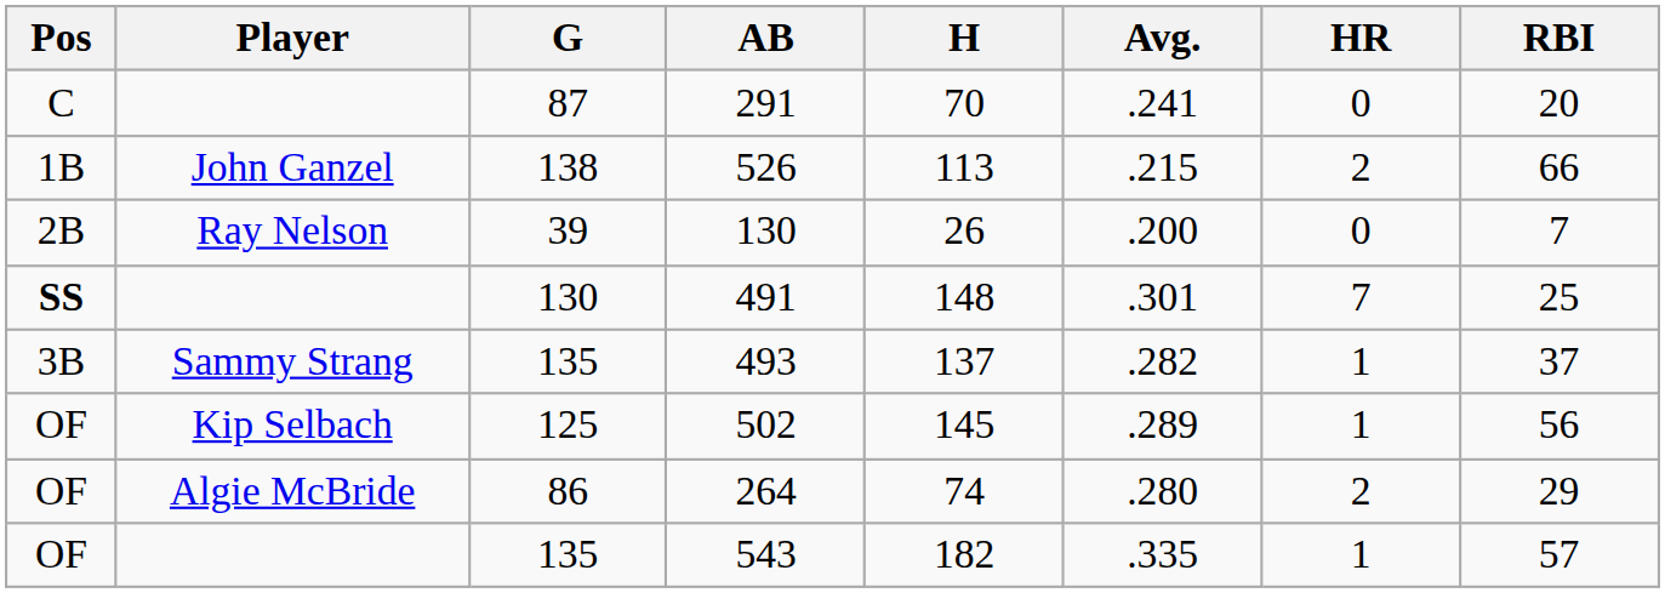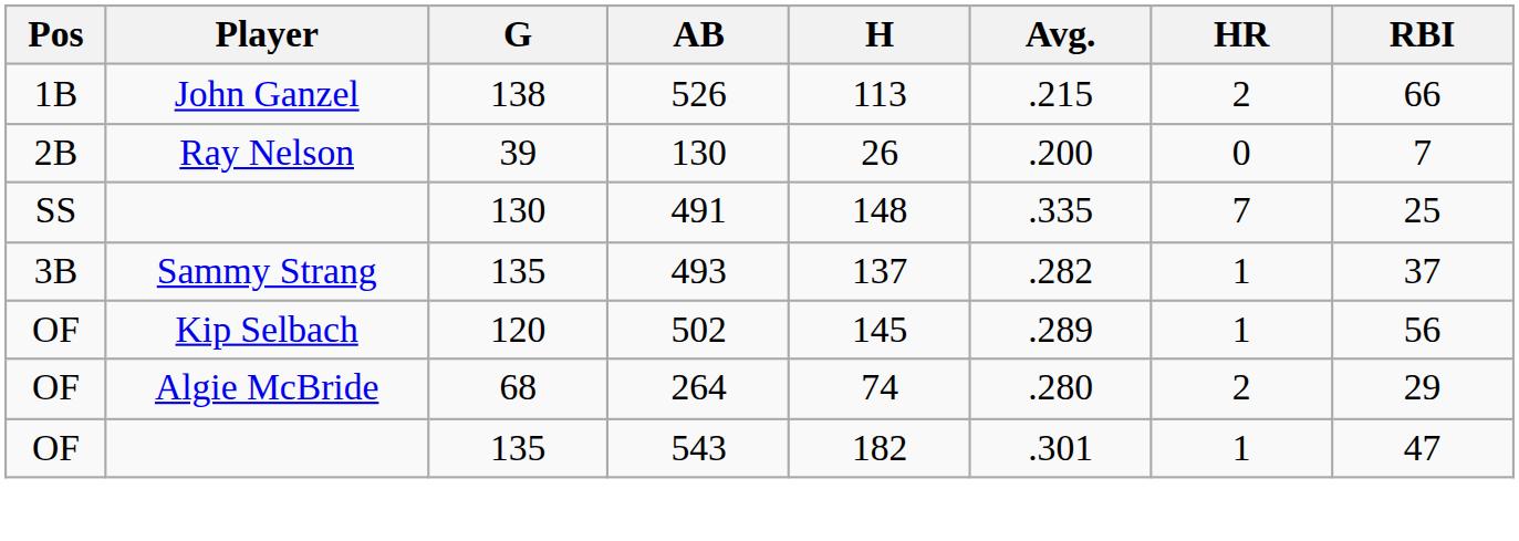- row: C | 87 | 291 | 70 | .241 | 0 | 20
491 | Pos: bold -> normal
491 | Avg.: .301 -> .335
502 | G: 125 -> 120
264 | G: 86 -> 68
543 | Avg.: .335 -> .301
543 | RBI: 57 -> 47
